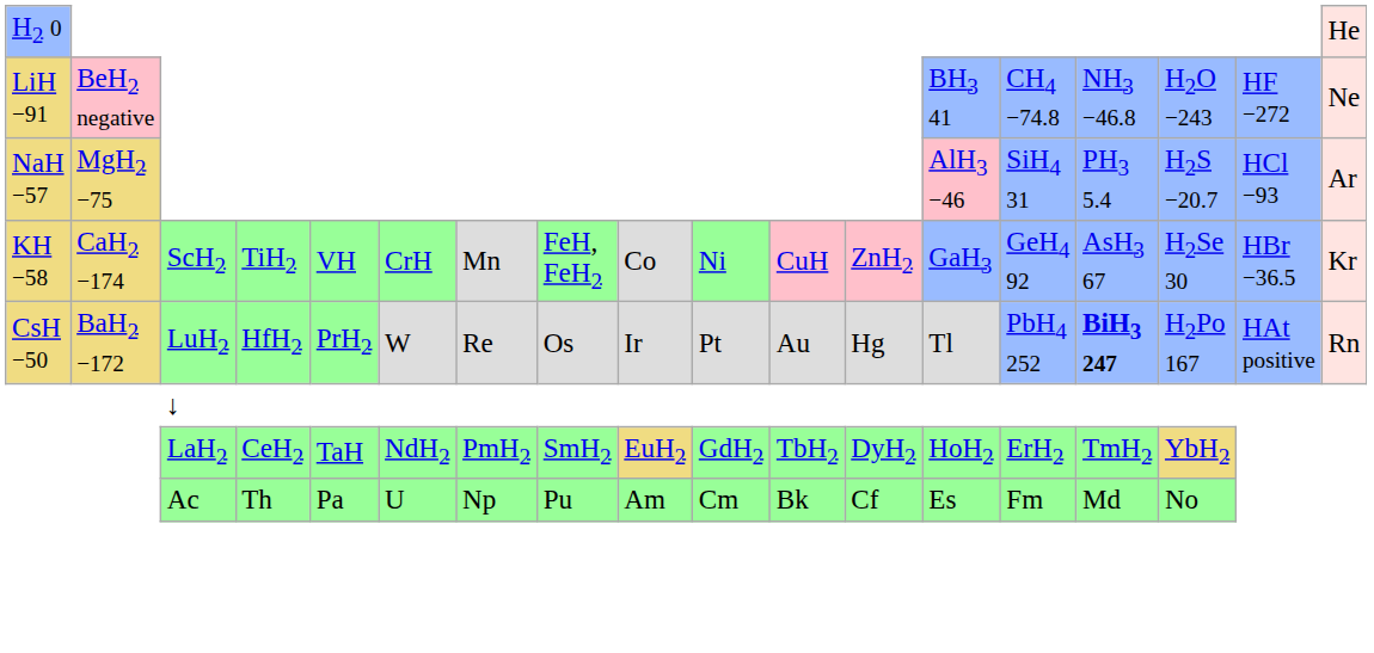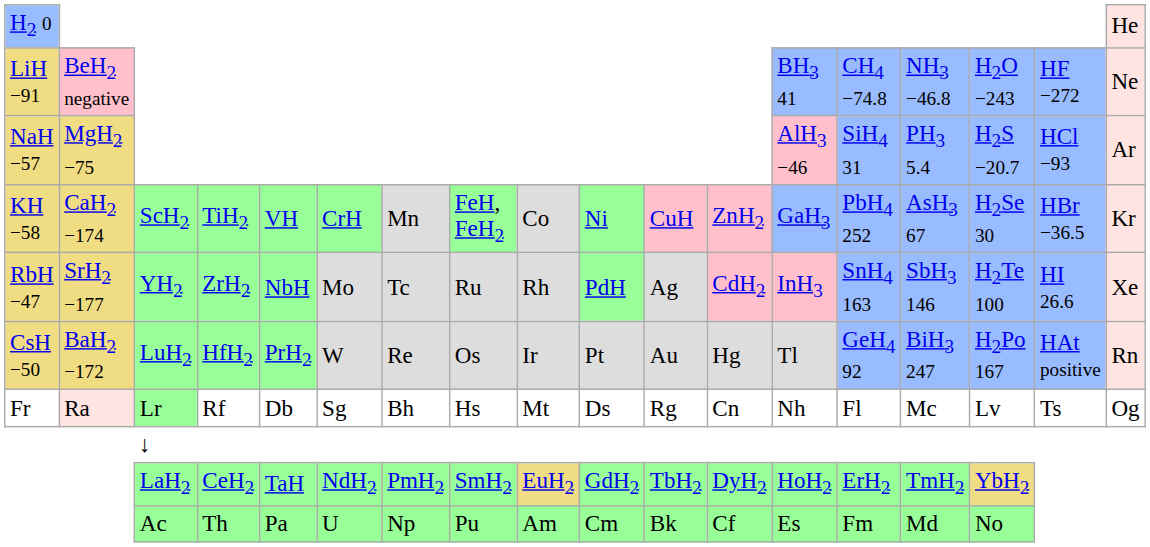ScH2 | column 14: GeH4 92 -> PbH4 252
+ row: RbH −47 | SrH2 −177 | YH2 | ZrH2 | NbH | Mo | Tc | Ru | Rh | PdH | Ag | CdH2 | InH3 | SnH4 163 | SbH3 146 | H2Te 100 | HI 26.6 | Xe
LuH2 | column 14: PbH4 252 -> GeH4 92
LuH2 | column 15: bold -> normal
+ row: Fr | Ra | Lr | Rf | Db | Sg | Bh | Hs | Mt | Ds | Rg | Cn | Nh | Fl | Mc | Lv | Ts | Og
